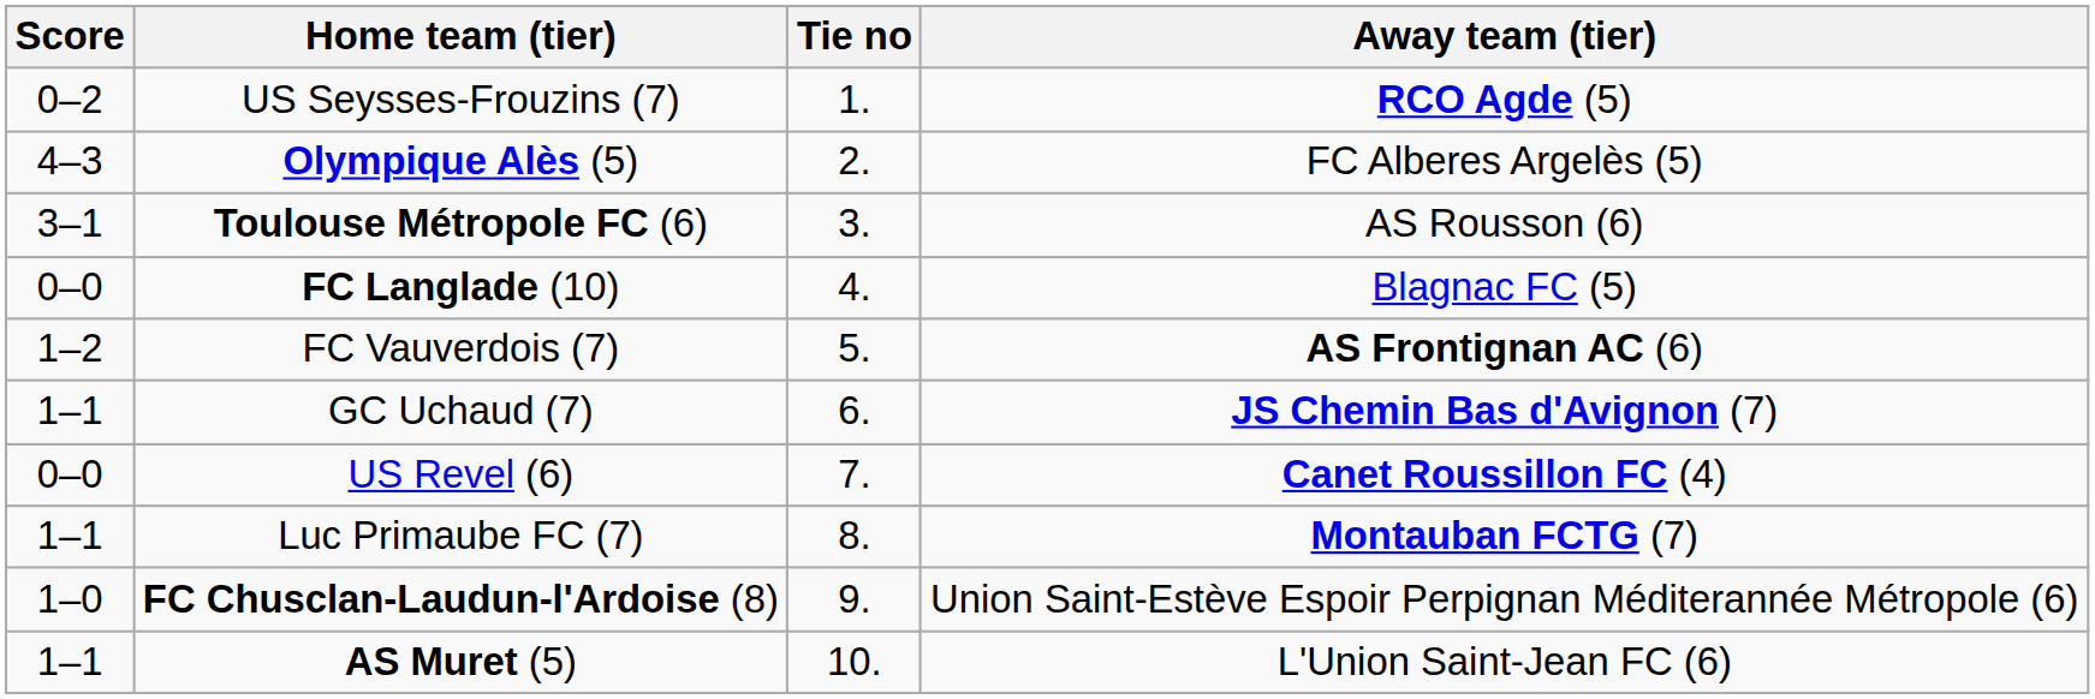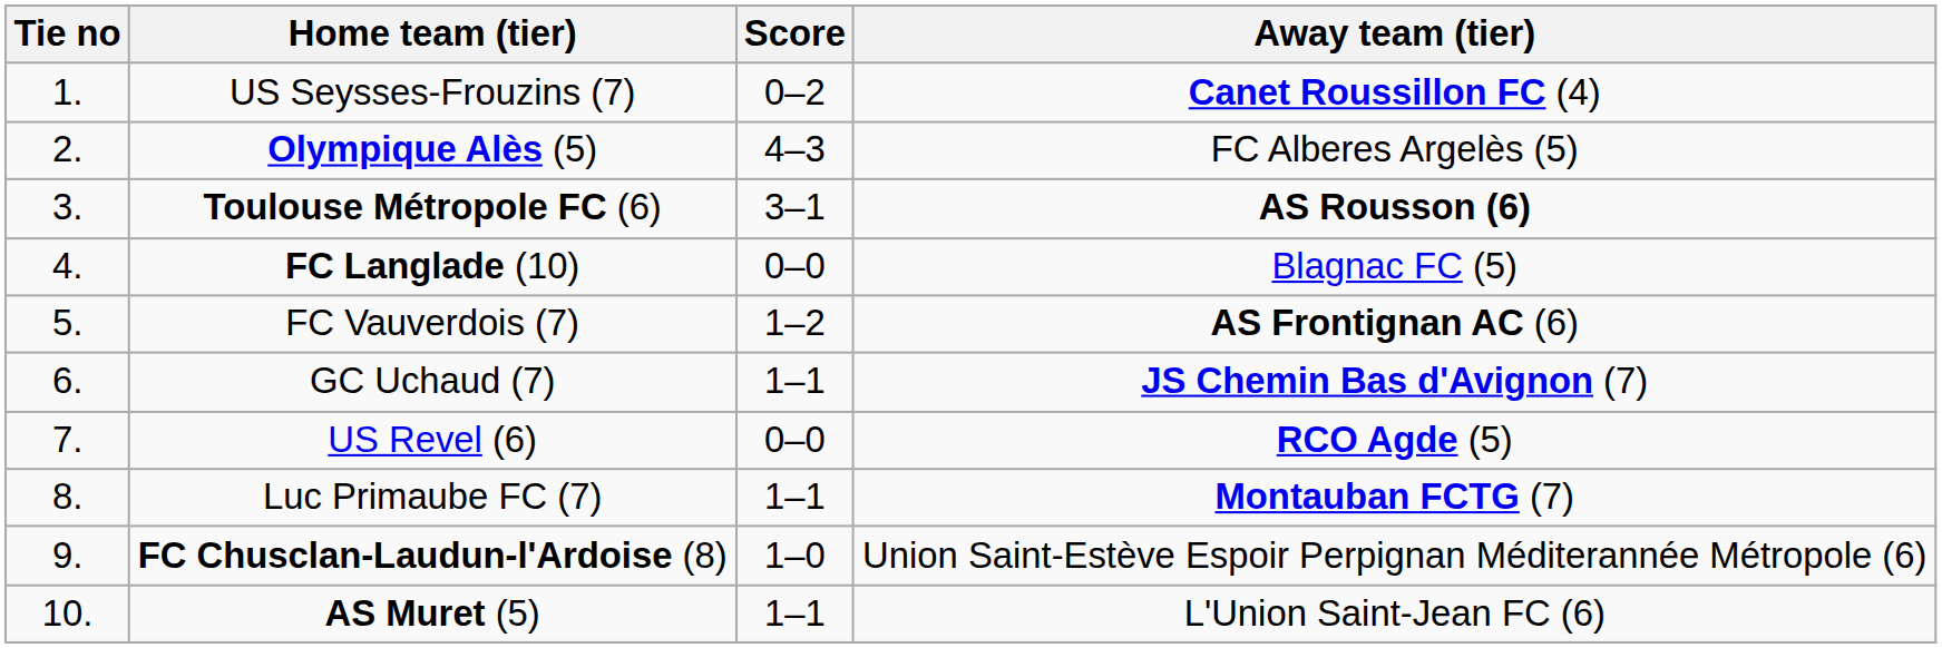columns swapped: Tie no <-> Score
US Seysses-Frouzins (7) | Away team (tier): RCO Agde (5) -> Canet Roussillon FC (4)
Toulouse Métropole FC (6) | Away team (tier): normal -> bold
US Revel (6) | Away team (tier): Canet Roussillon FC (4) -> RCO Agde (5)
